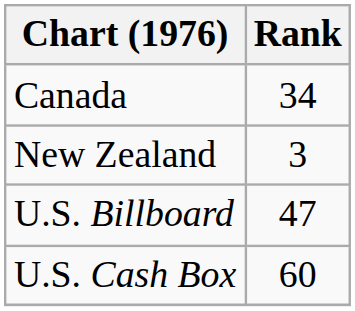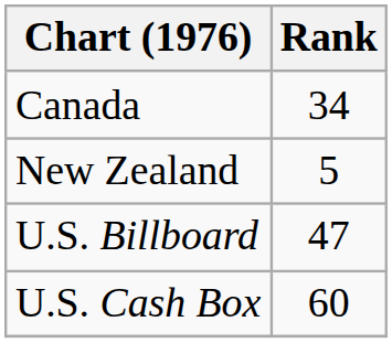New Zealand | Rank: 3 -> 5
